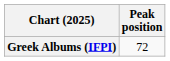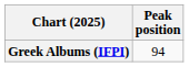Greek Albums (IFPI) | Peak position: 72 -> 94
